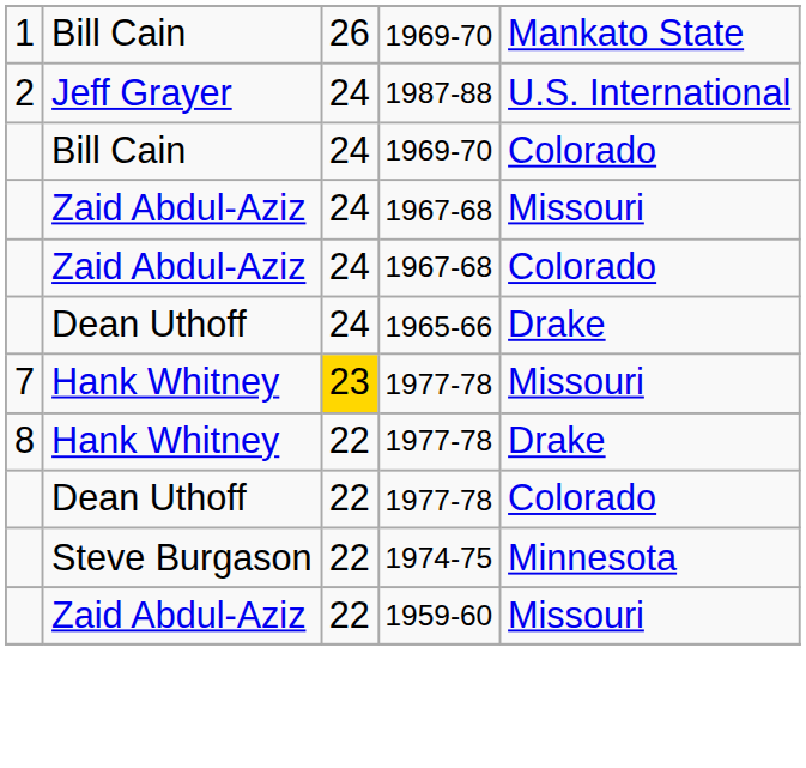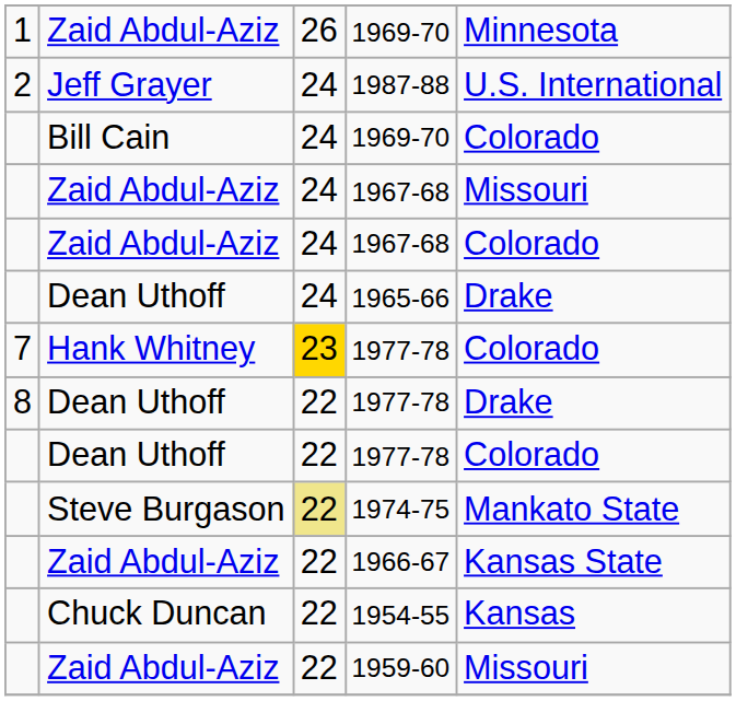1 / 1969-70 | column 2: Bill Cain -> Zaid Abdul-Aziz
1 / 1969-70 | column 5: Mankato State -> Minnesota
7 / 1977-78 | column 5: Missouri -> Colorado
8 / 1977-78 | column 2: Hank Whitney -> Dean Uthoff
1974-75 | column 3: no background -> khaki background
1974-75 | column 5: Minnesota -> Mankato State
+ row: Zaid Abdul-Aziz | 22 | 1966-67 | Kansas State
+ row: Chuck Duncan | 22 | 1954-55 | Kansas
